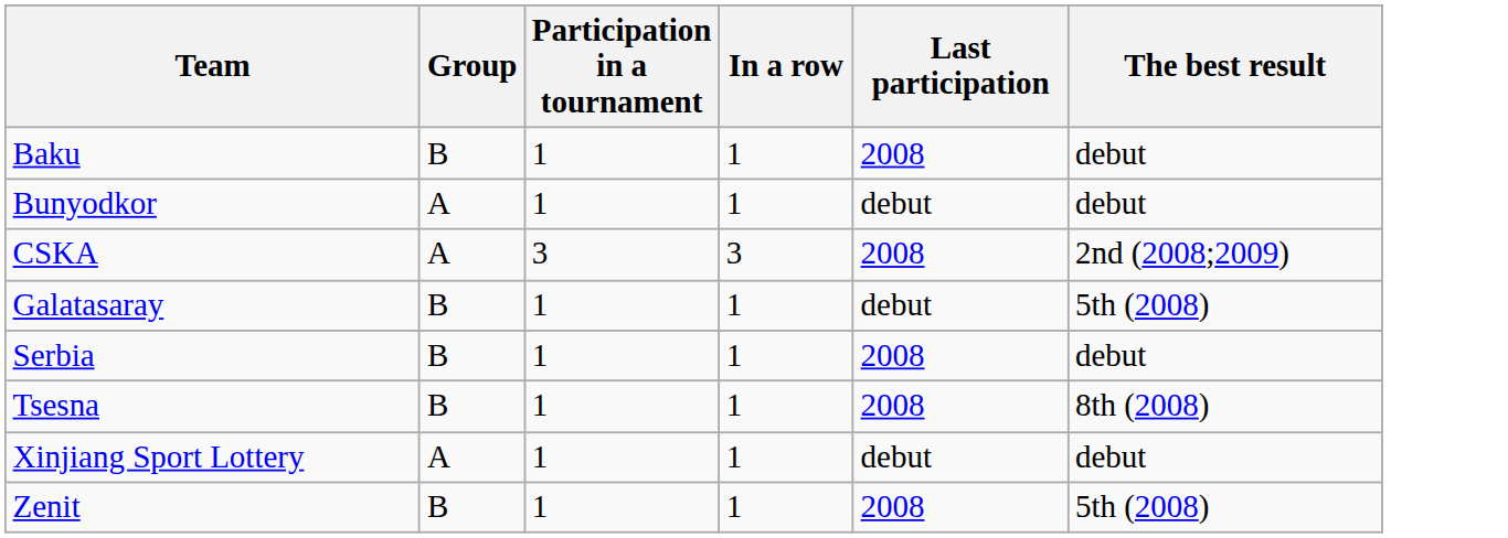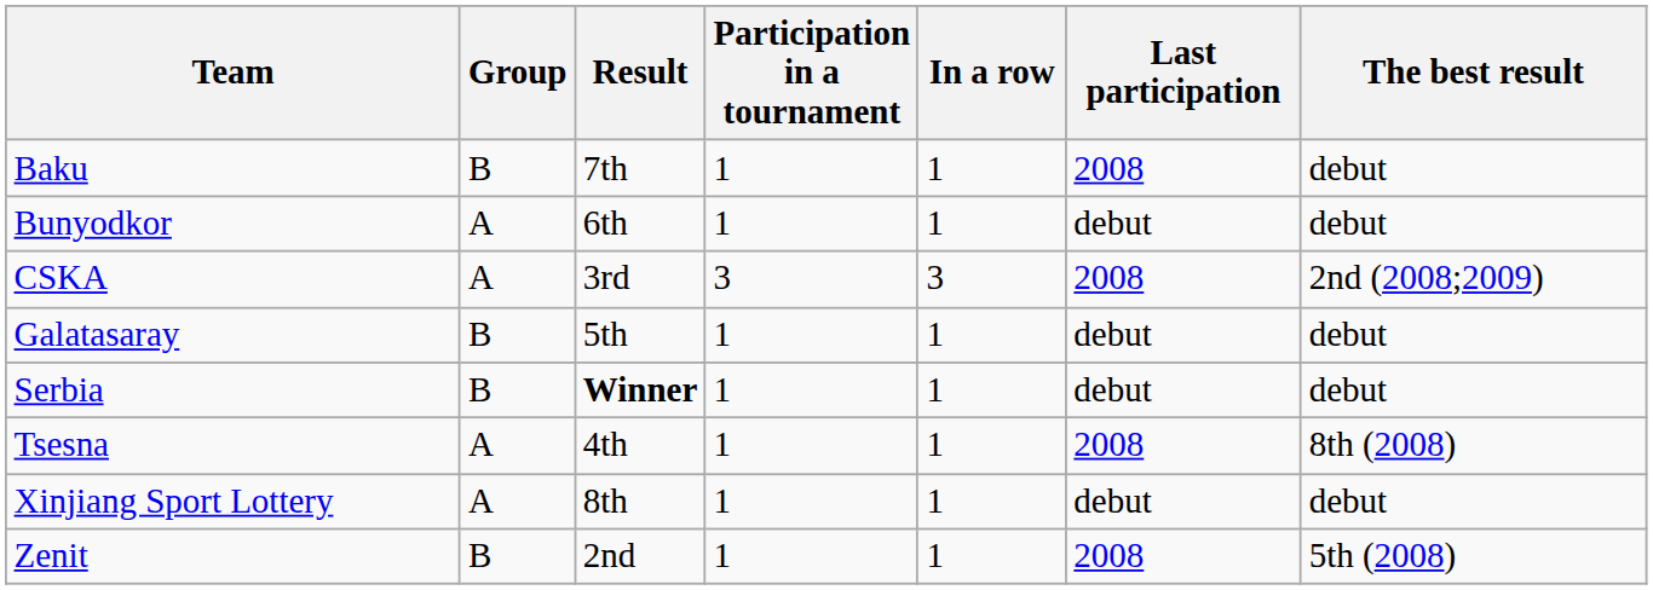+ column: Result | 7th | 6th | 3rd | 5th | Winner | 4th | 8th | 2nd
Galatasaray | The best result: 5th (2008) -> debut
Serbia | Last participation: 2008 -> debut
Tsesna | Group: B -> A
